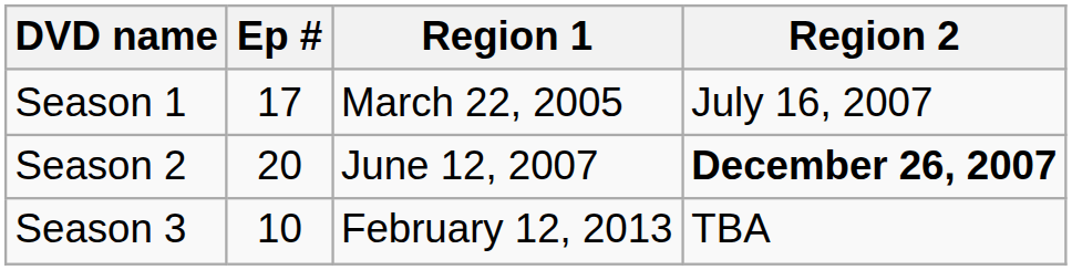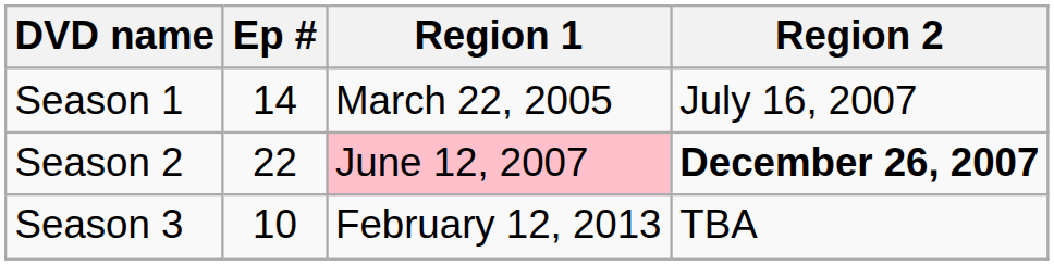Season 1 | Ep #: 17 -> 14
Season 2 | Ep #: 20 -> 22
Season 2 | Region 1: no background -> pink background
